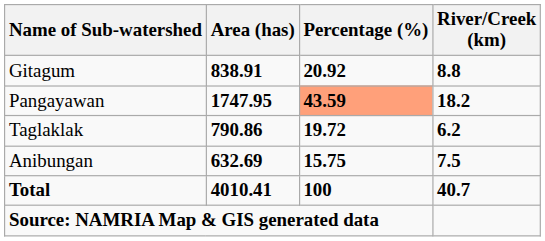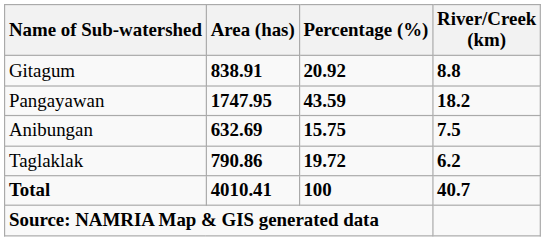Pangayawan | Percentage (%): lightsalmon background -> no background
rows swapped: Anibungan <-> Taglaklak
